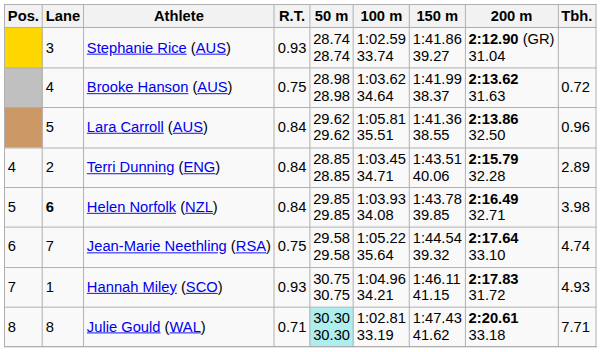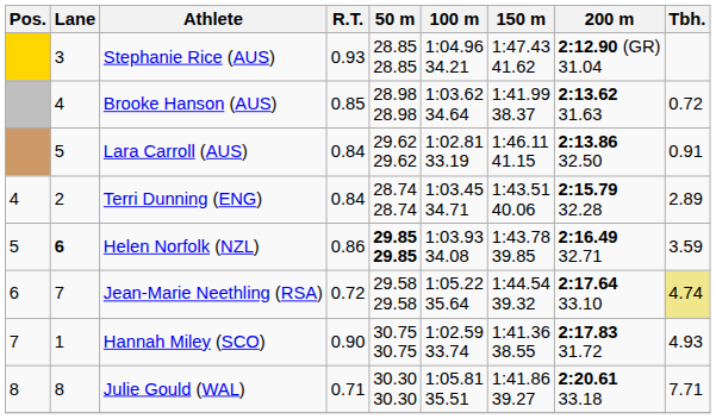Stephanie Rice (AUS) | 50 m: 28.74 28.74 -> 28.85 28.85
Stephanie Rice (AUS) | 100 m: 1:02.59 33.74 -> 1:04.96 34.21
Stephanie Rice (AUS) | 150 m: 1:41.86 39.27 -> 1:47.43 41.62
Brooke Hanson (AUS) | R.T.: 0.75 -> 0.85
Lara Carroll (AUS) | 100 m: 1:05.81 35.51 -> 1:02.81 33.19
Lara Carroll (AUS) | 150 m: 1:41.36 38.55 -> 1:46.11 41.15
Lara Carroll (AUS) | Tbh.: 0.96 -> 0.91
Terri Dunning (ENG) | 50 m: 28.85 28.85 -> 28.74 28.74
Helen Norfolk (NZL) | R.T.: 0.84 -> 0.86
Helen Norfolk (NZL) | 50 m: normal -> bold
Helen Norfolk (NZL) | Tbh.: 3.98 -> 3.59
Jean-Marie Neethling (RSA) | R.T.: 0.75 -> 0.72
Jean-Marie Neethling (RSA) | Tbh.: no background -> khaki background
Hannah Miley (SCO) | R.T.: 0.93 -> 0.90
Hannah Miley (SCO) | 100 m: 1:04.96 34.21 -> 1:02.59 33.74
Hannah Miley (SCO) | 150 m: 1:46.11 41.15 -> 1:41.36 38.55
Julie Gould (WAL) | 50 m: paleturquoise background -> no background
Julie Gould (WAL) | 100 m: 1:02.81 33.19 -> 1:05.81 35.51
Julie Gould (WAL) | 150 m: 1:47.43 41.62 -> 1:41.86 39.27
